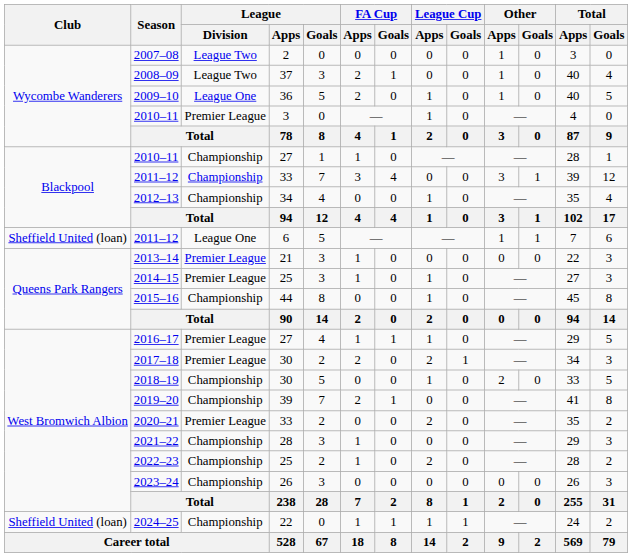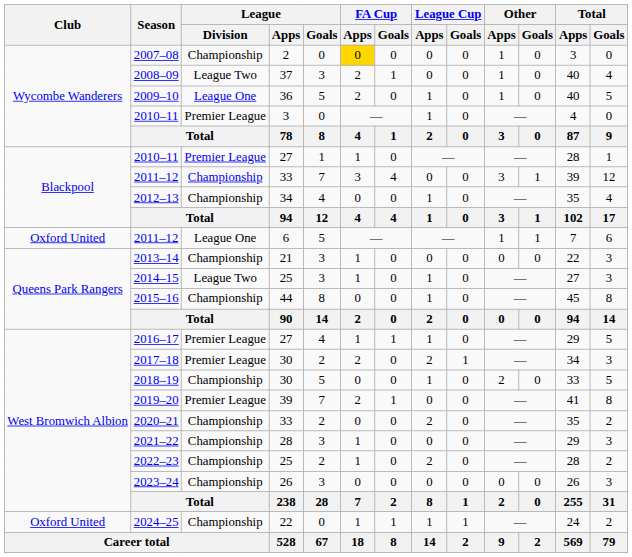2007–08 | League / Division: League Two -> Championship
2007–08 | FA Cup / Apps: no background -> gold background
2010–11 / 27 | League / Division: Championship -> Premier League
2011–12 / 6 | Club: Sheffield United (loan) -> Oxford United
2013–14 | League / Division: Premier League -> Championship
2014–15 | League / Division: Premier League -> League Two
2019–20 | League / Division: Championship -> Premier League
2020–21 | League / Division: Premier League -> Championship
2024–25 | Club: Sheffield United (loan) -> Oxford United
